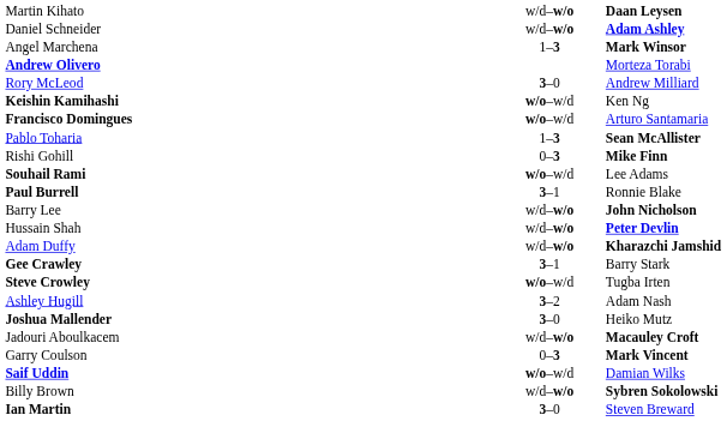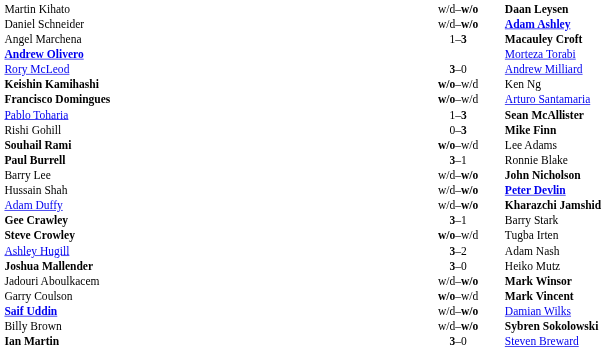Angel Marchena | column 3: Mark Winsor -> Macauley Croft
Jadouri Aboulkacem | column 3: Macauley Croft -> Mark Winsor
Garry Coulson | column 2: 0–3 -> w/o–w/d
Saif Uddin | column 2: w/o–w/d -> w/d–w/o
